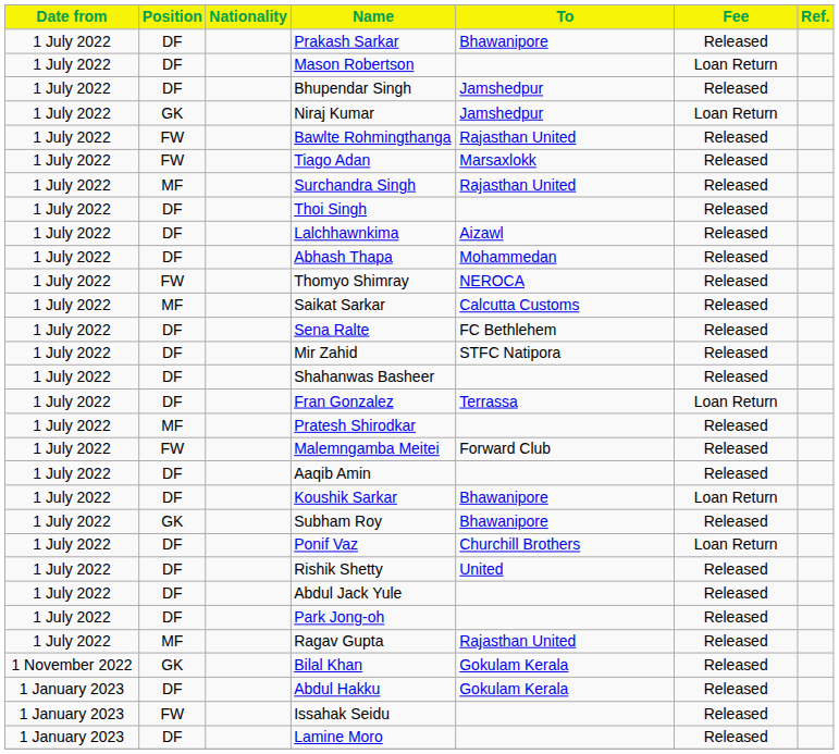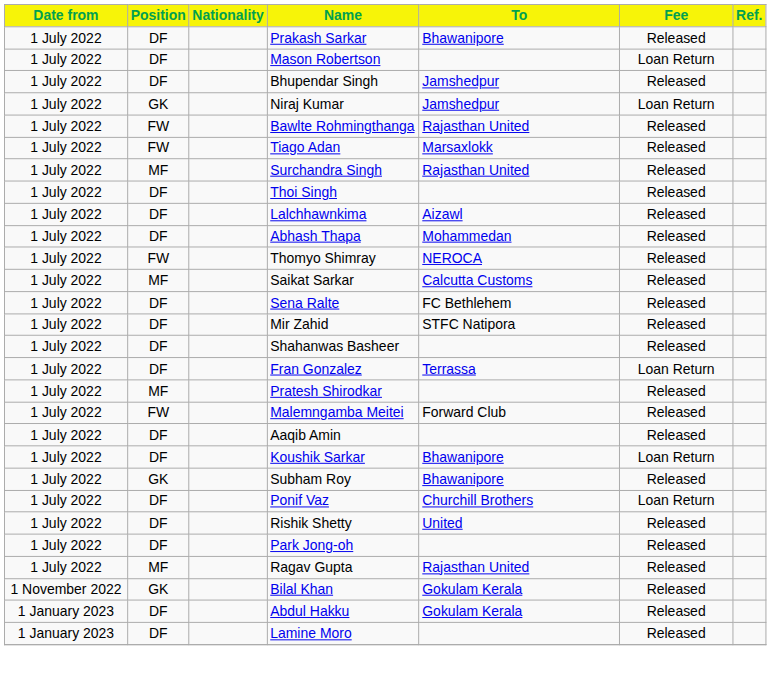- row: 1 July 2022 | DF | Abdul Jack Yule | Released
- row: 1 January 2023 | FW | Issahak Seidu | Released
